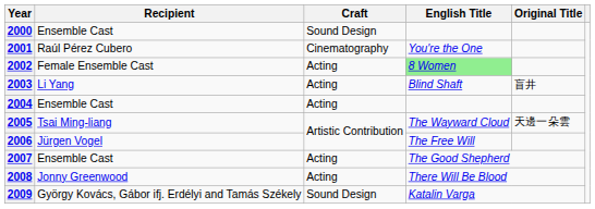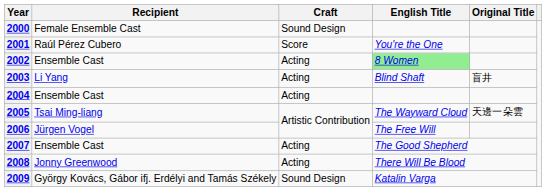2000 | Recipient: Ensemble Cast -> Female Ensemble Cast
2001 | Craft: Cinematography -> Score
2002 | Recipient: Female Ensemble Cast -> Ensemble Cast
